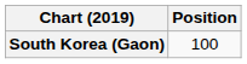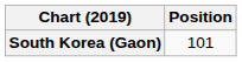South Korea (Gaon) | Position: 100 -> 101
